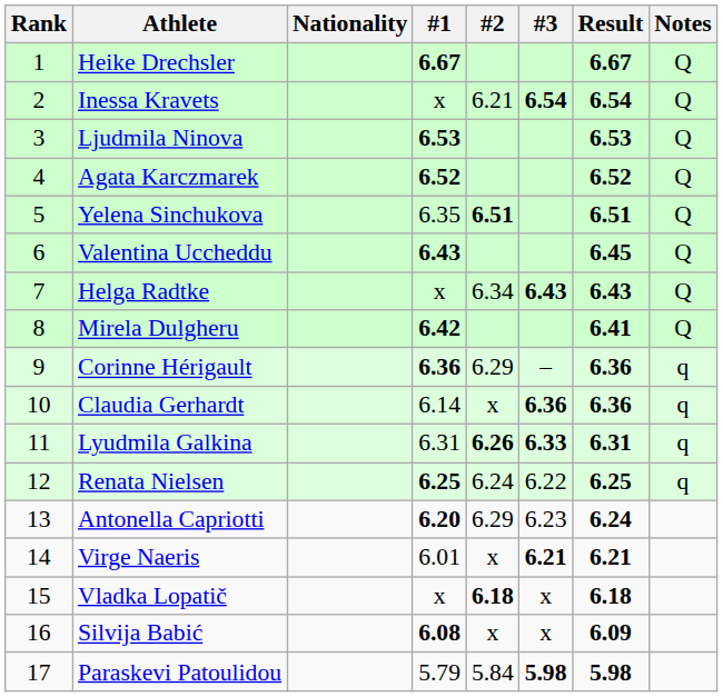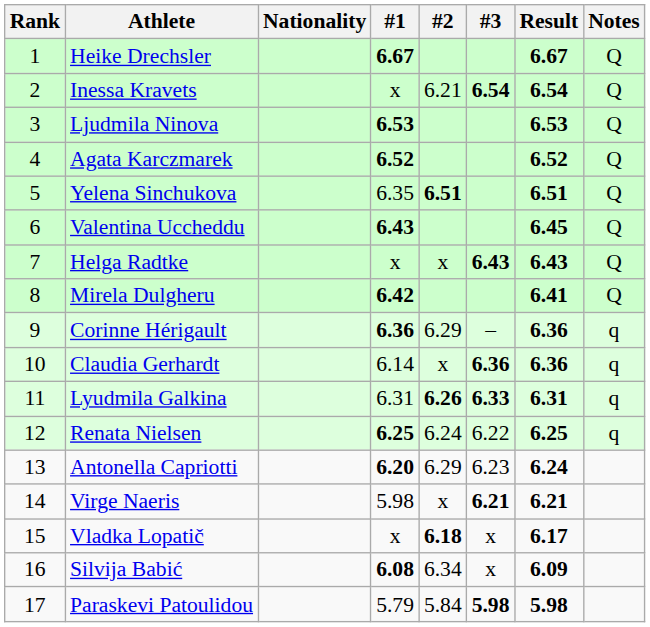Helga Radtke | #2: 6.34 -> x
Virge Naeris | #1: 6.01 -> 5.98
Vladka Lopatič | Result: 6.18 -> 6.17
Silvija Babić | #2: x -> 6.34
